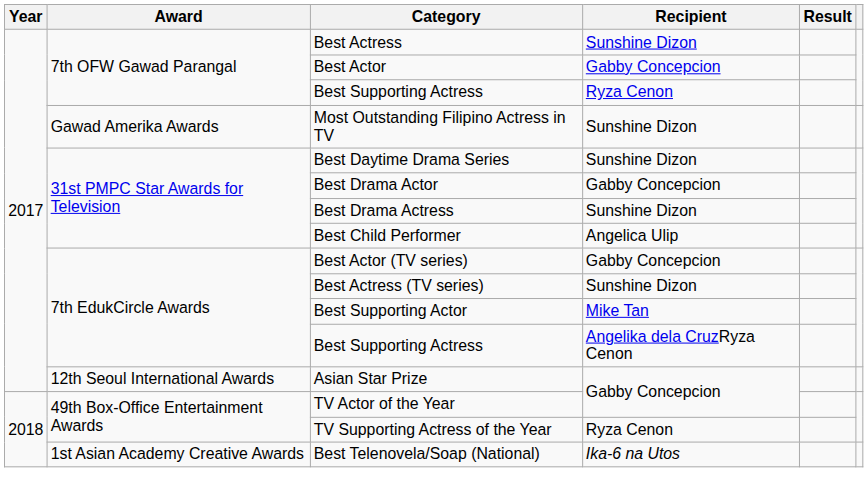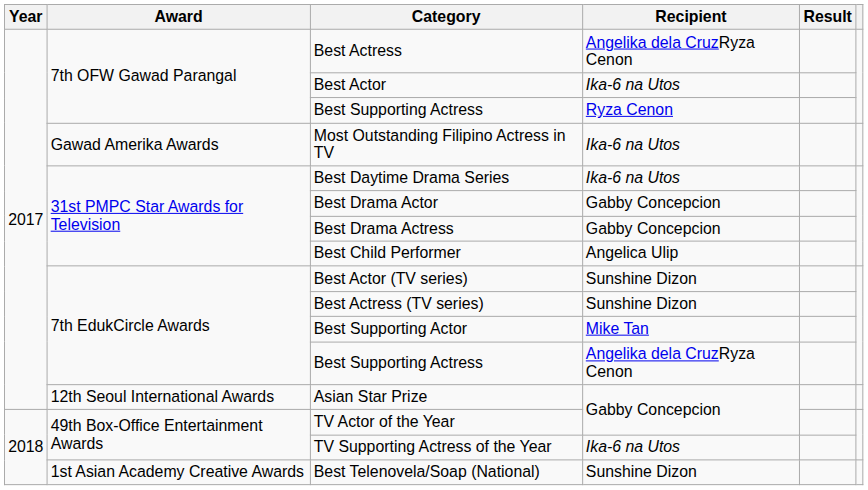Best Actress | Recipient: Sunshine Dizon -> Angelika dela CruzRyza Cenon
Best Actor | Recipient: Gabby Concepcion -> Ika-6 na Utos
Most Outstanding Filipino Actress in TV | Recipient: Sunshine Dizon -> Ika-6 na Utos
Best Daytime Drama Series | Recipient: Sunshine Dizon -> Ika-6 na Utos
Best Drama Actress | Recipient: Sunshine Dizon -> Gabby Concepcion
Best Actor (TV series) | Recipient: Gabby Concepcion -> Sunshine Dizon
TV Supporting Actress of the Year | Recipient: Ryza Cenon -> Ika-6 na Utos
Best Telenovela/Soap (National) | Recipient: Ika-6 na Utos -> Sunshine Dizon
